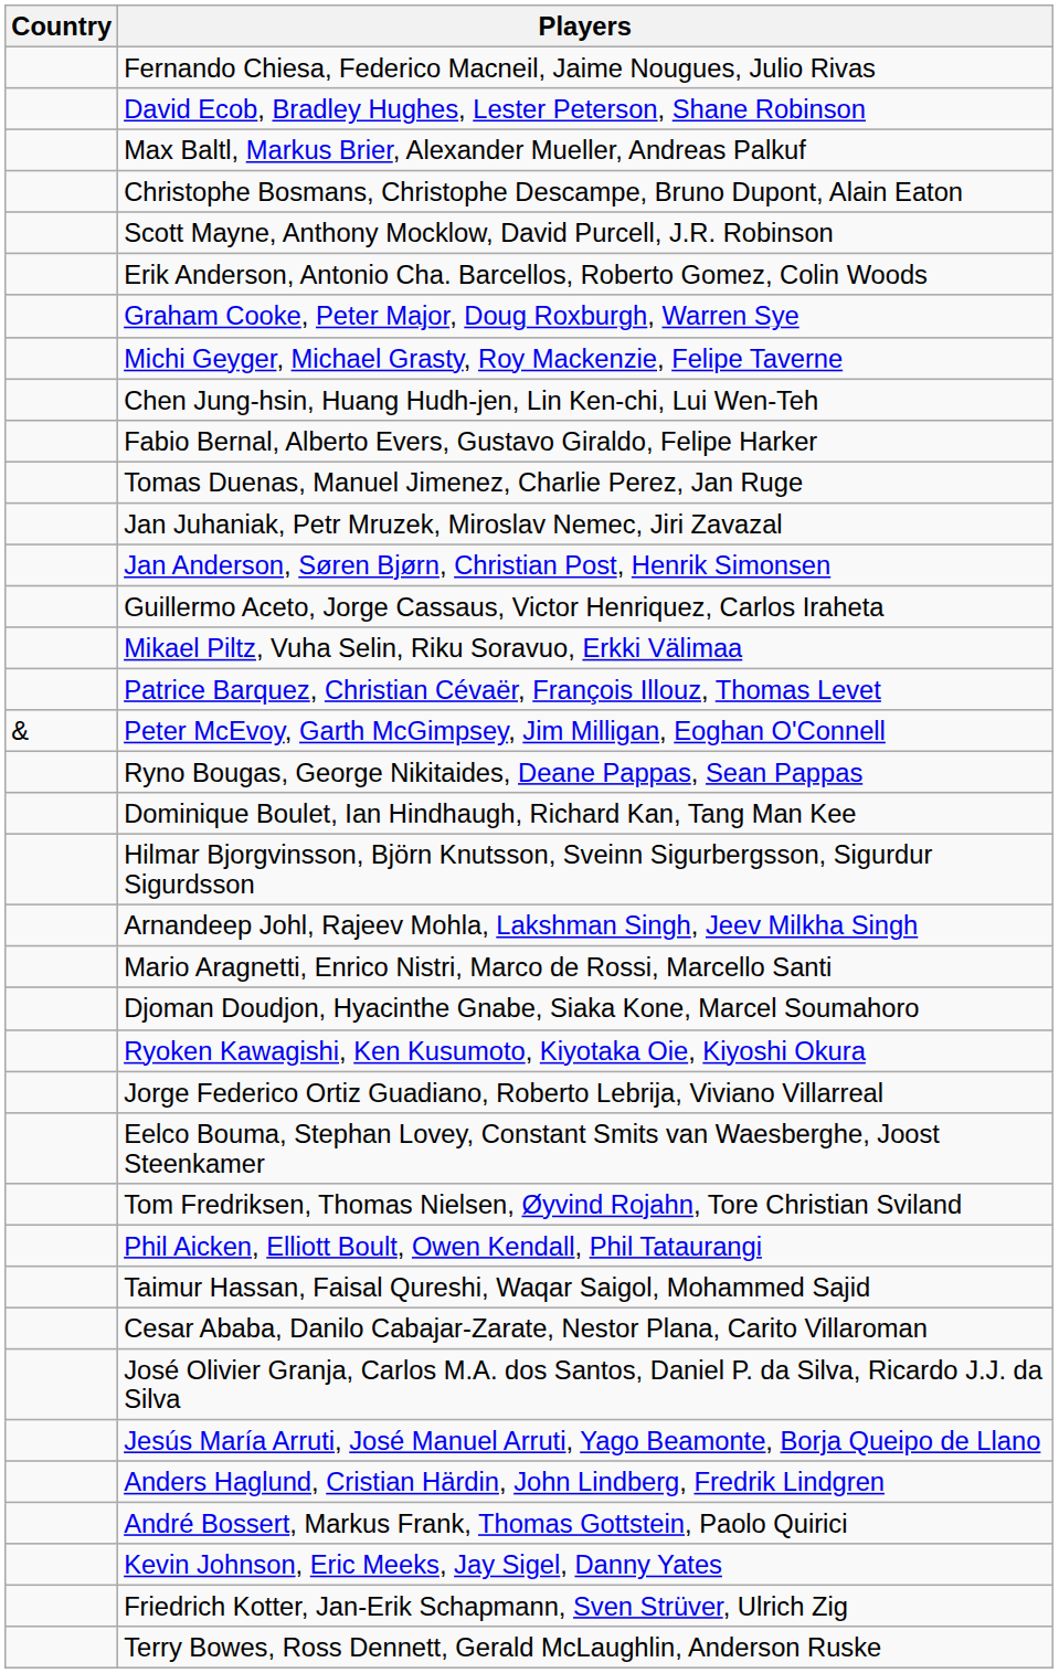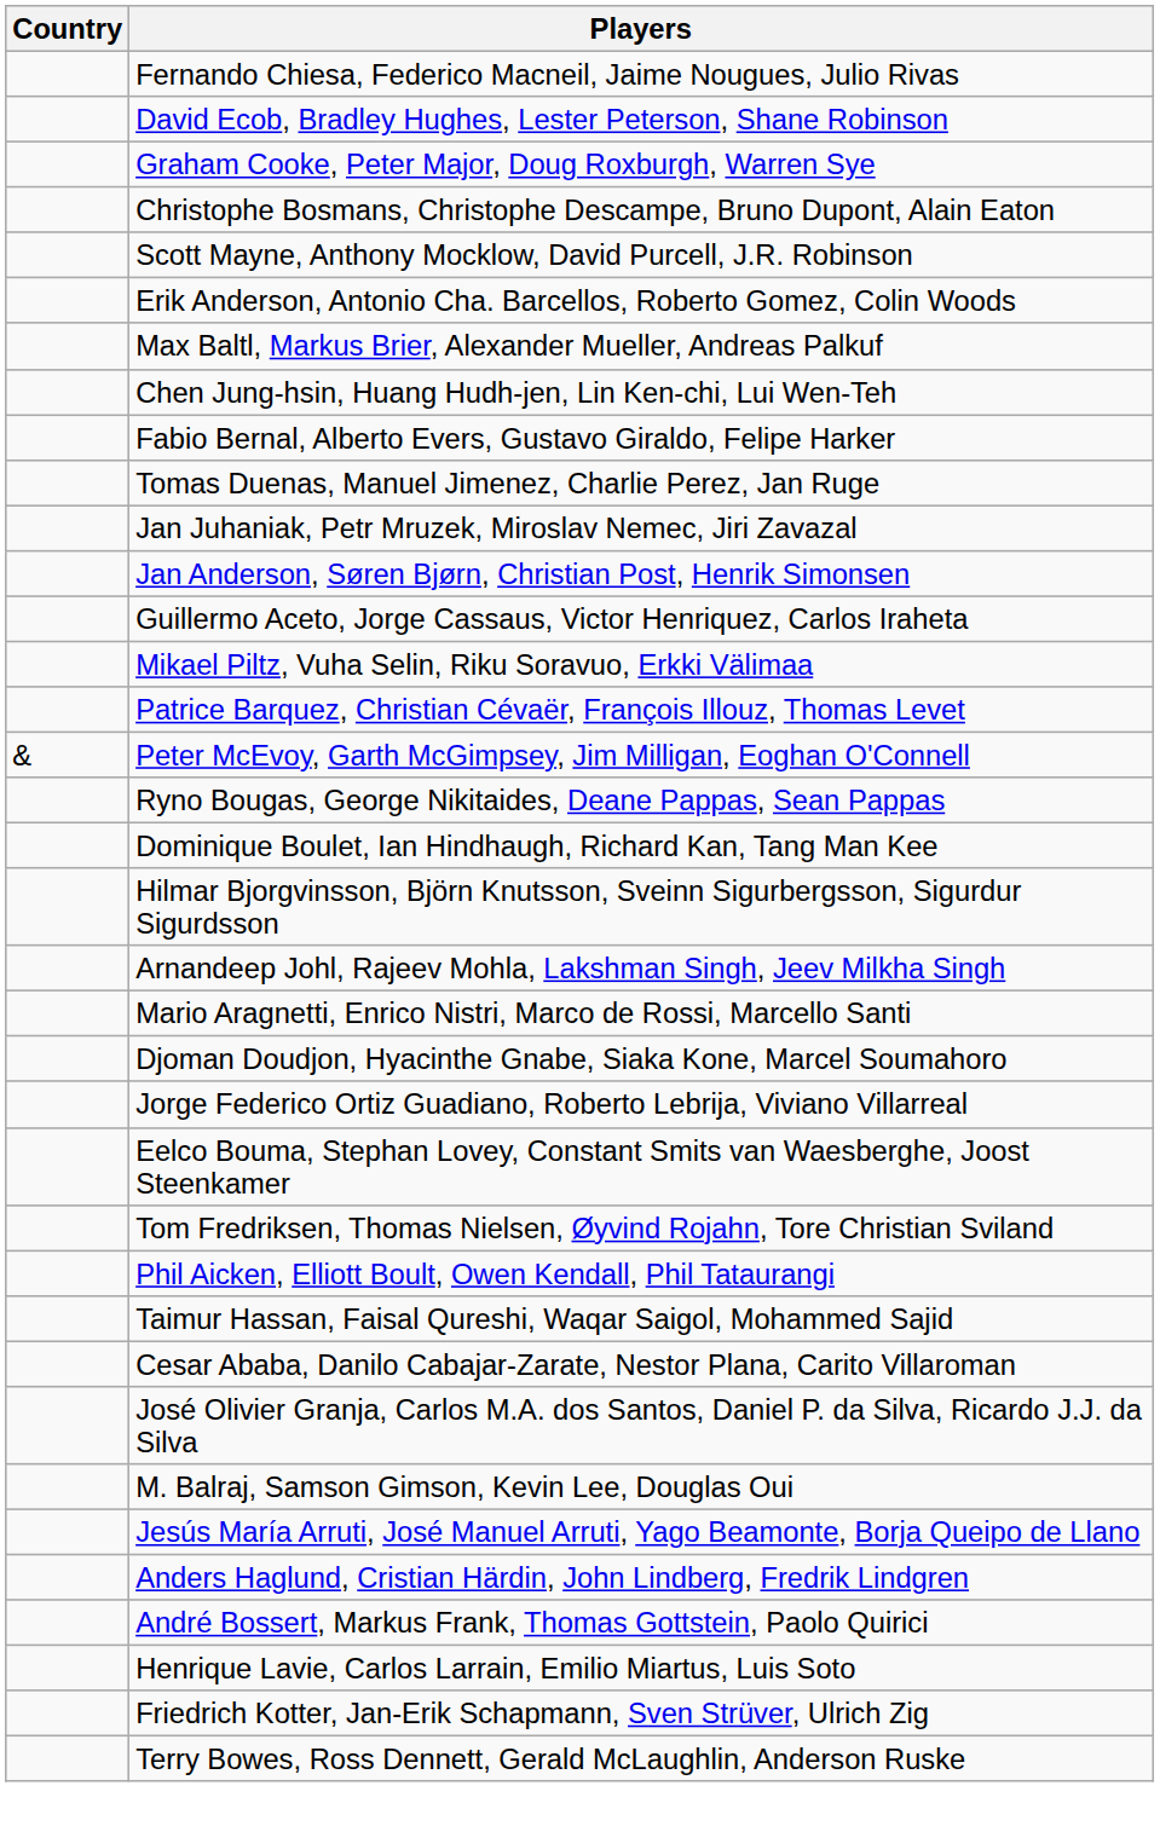rows swapped: Max Baltl, Markus Brier, Alexander Mueller, Andreas Palkuf <-> Graham Cooke, Peter Major, Doug Roxburgh, Warren Sye
- row: Michi Geyger, Michael Grasty, Roy Mackenzie, Felipe Taverne
- row: Ryoken Kawagishi, Ken Kusumoto, Kiyotaka Oie, Kiyoshi Okura
+ row: M. Balraj, Samson Gimson, Kevin Lee, Douglas Oui
- row: Kevin Johnson, Eric Meeks, Jay Sigel, Danny Yates
+ row: Henrique Lavie, Carlos Larrain, Emilio Miartus, Luis Soto
